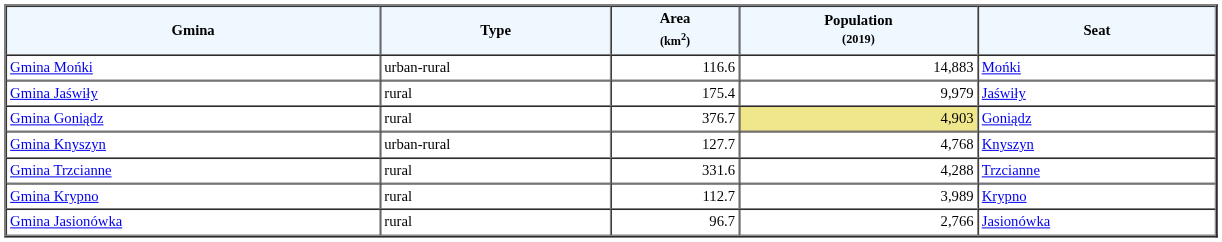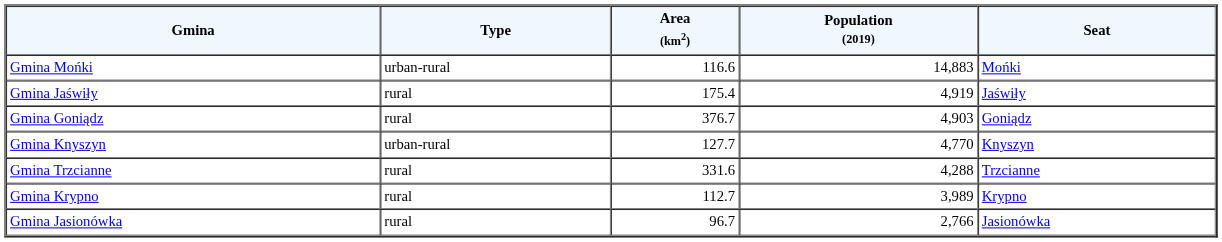Gmina Jaświły | Population (2019): 9,979 -> 4,919
Gmina Goniądz | Population (2019): khaki background -> no background
Gmina Knyszyn | Population (2019): 4,768 -> 4,770
